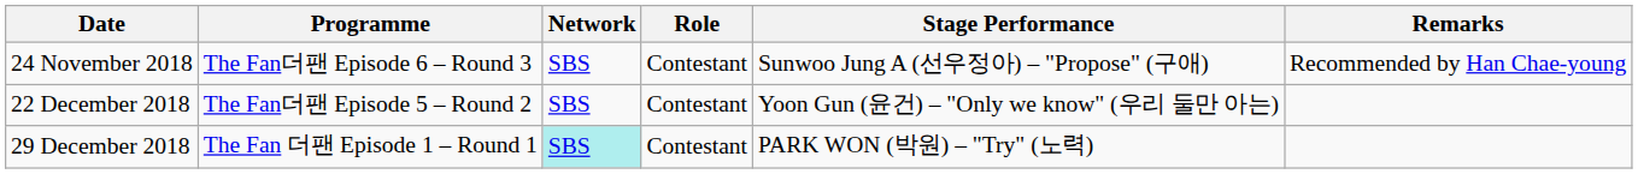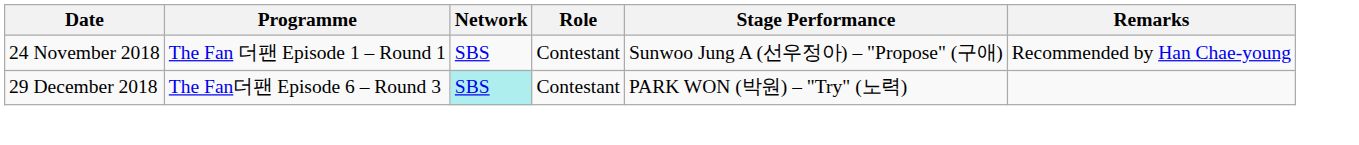24 November 2018 | Programme: The Fan더팬 Episode 6 – Round 3 -> The Fan 더팬 Episode 1 – Round 1
- row: 22 December 2018 | The Fan더팬 Episode 5 – Round 2 | SBS | Contestant | Yoon Gun (윤건) – "Only we know" (우리 둘만 아는)
29 December 2018 | Programme: The Fan 더팬 Episode 1 – Round 1 -> The Fan더팬 Episode 6 – Round 3
